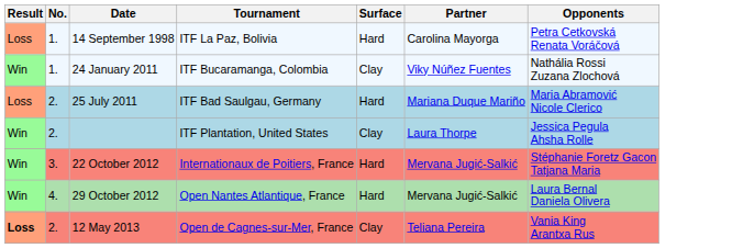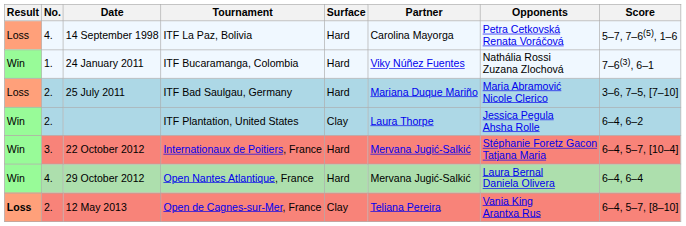+ column: Score | 5–7, 7–6(5), 1–6 | 7–6(3), 6–1 | 3–6, 7–5, [7–10] | 6–4, 6–2 | 6–4, 5–7, [10–4] | 6–4, 6–4 | 6–4, 5–7, [8–10]
14 September 1998 | No.: 1. -> 4.
24 January 2011 | Surface: Clay -> Hard
